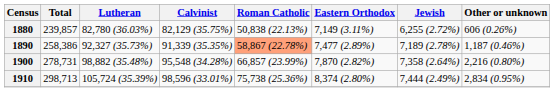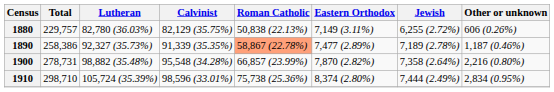1880 | Total: 239,857 -> 229,757
1910 | Total: 298,713 -> 298,710
